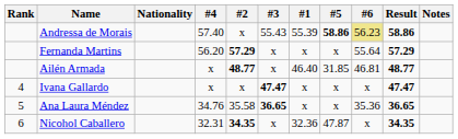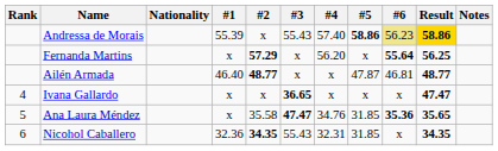columns swapped: #1 <-> #4
Andressa de Morais | Result: no background -> gold background
Fernanda Martins | #6: normal -> bold
Fernanda Martins | Result: 57.29 -> 56.25
Ailén Armada | #5: 31.85 -> 47.87
Ivana Gallardo | #3: 47.47 -> 36.65
Ana Laura Méndez | #3: 36.65 -> 47.47
Ana Laura Méndez | #5: x -> 31.85
Ana Laura Méndez | #6: normal -> bold
Ana Laura Méndez | Result: 36.65 -> 35.65
Nicohol Caballero | #3: x -> 55.43
Nicohol Caballero | #5: 47.87 -> 31.85
